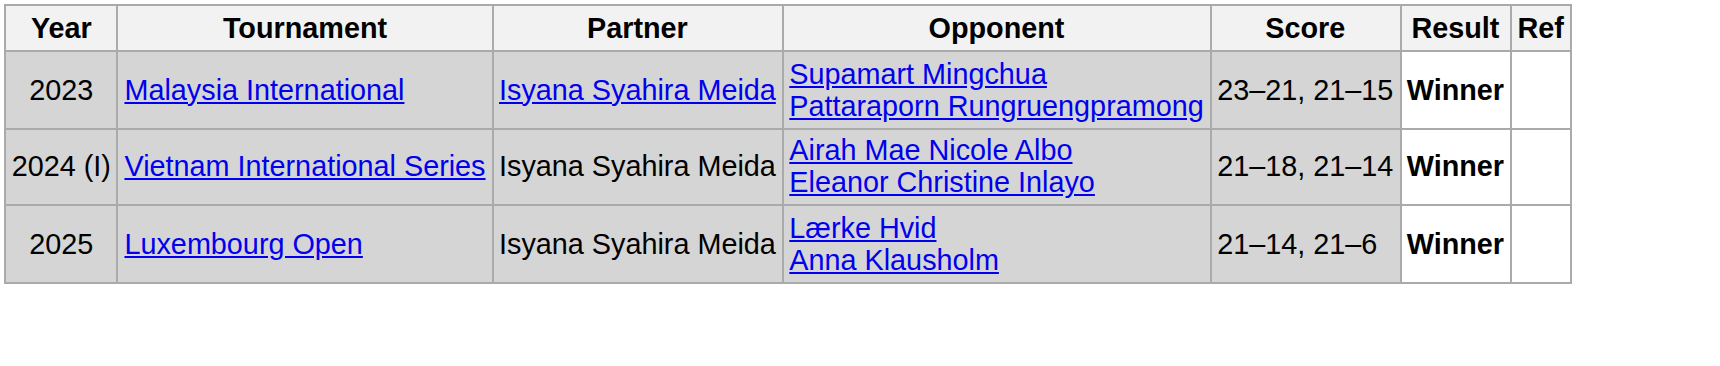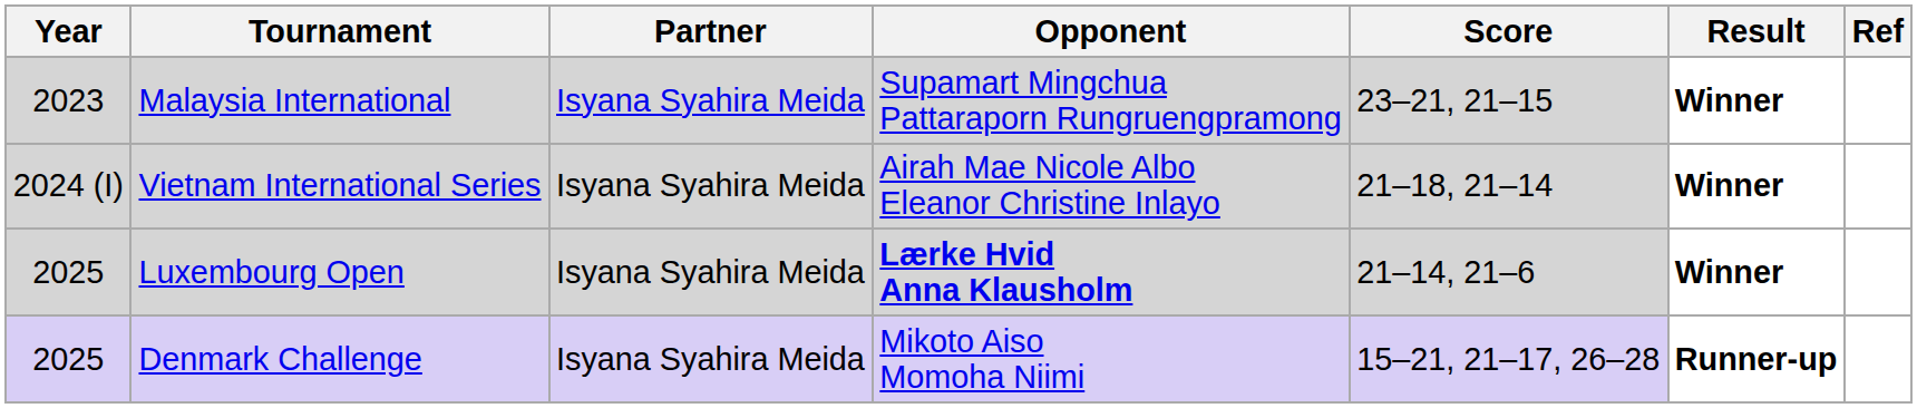Luxembourg Open | Opponent: normal -> bold
+ row: 2025 | Denmark Challenge | Isyana Syahira Meida | Mikoto Aiso Momoha Niimi | 15–21, 21–17, 26–28 | Runner-up
